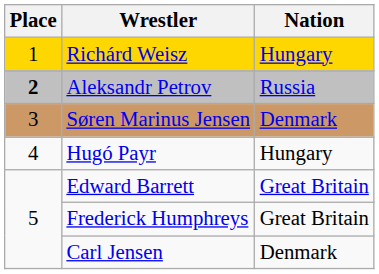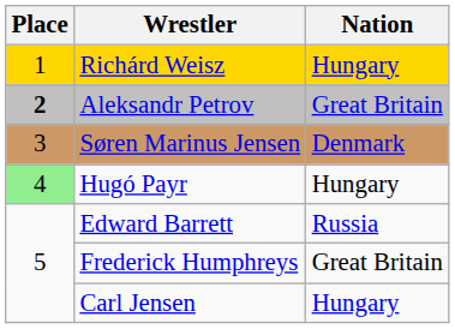Aleksandr Petrov | Nation: Russia -> Great Britain
Hugó Payr | Place: no background -> lightgreen background
Edward Barrett | Nation: Great Britain -> Russia
Carl Jensen | Nation: Denmark -> Hungary
